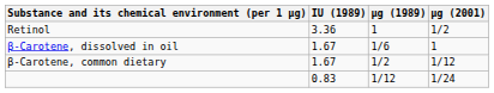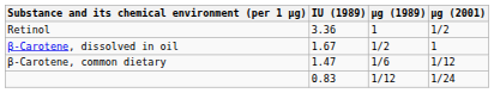β-Carotene, dissolved in oil | μg (1989): 1/6 -> 1/2
β-Carotene, common dietary | IU (1989): 1.67 -> 1.47
β-Carotene, common dietary | μg (1989): 1/2 -> 1/6
